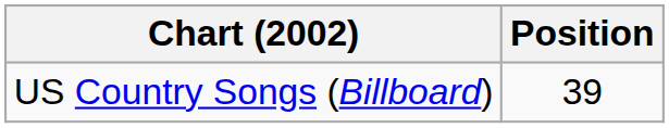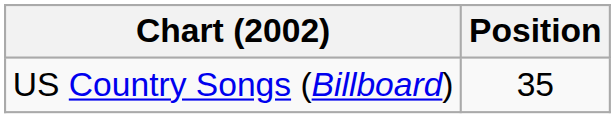US Country Songs (Billboard) | Position: 39 -> 35
